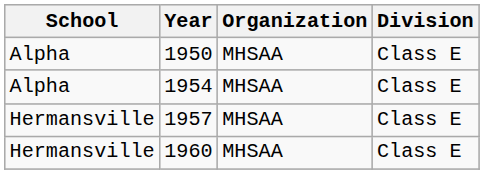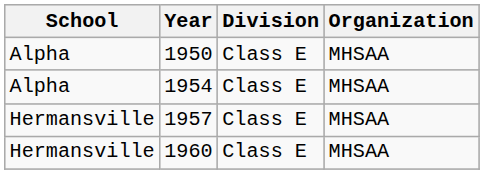columns swapped: Organization <-> Division
